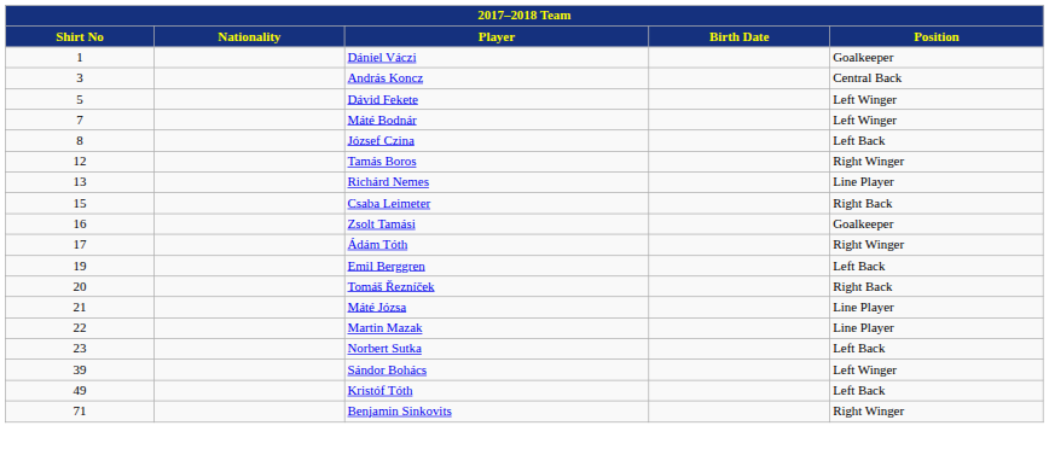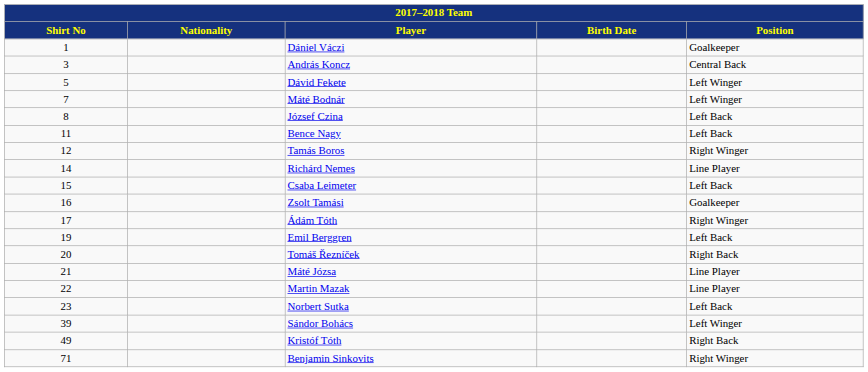+ row: 11 | Bence Nagy | Left Back
Richárd Nemes | Shirt No: 13 -> 14
Csaba Leimeter | Position: Right Back -> Left Back
Kristóf Tóth | Position: Left Back -> Right Back
